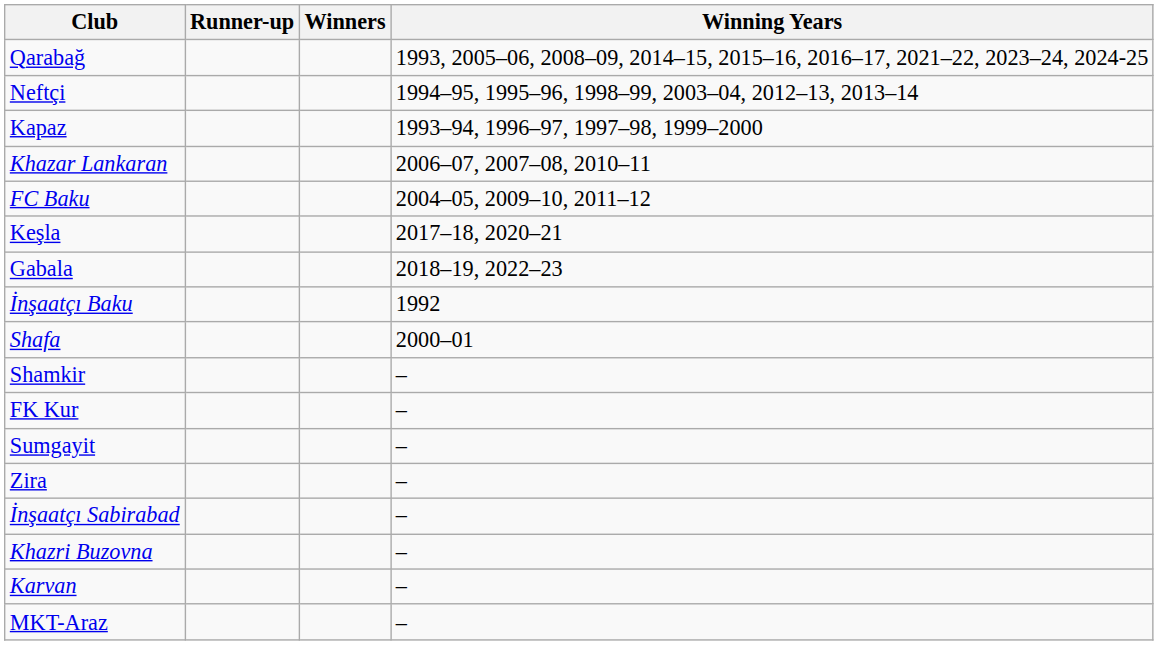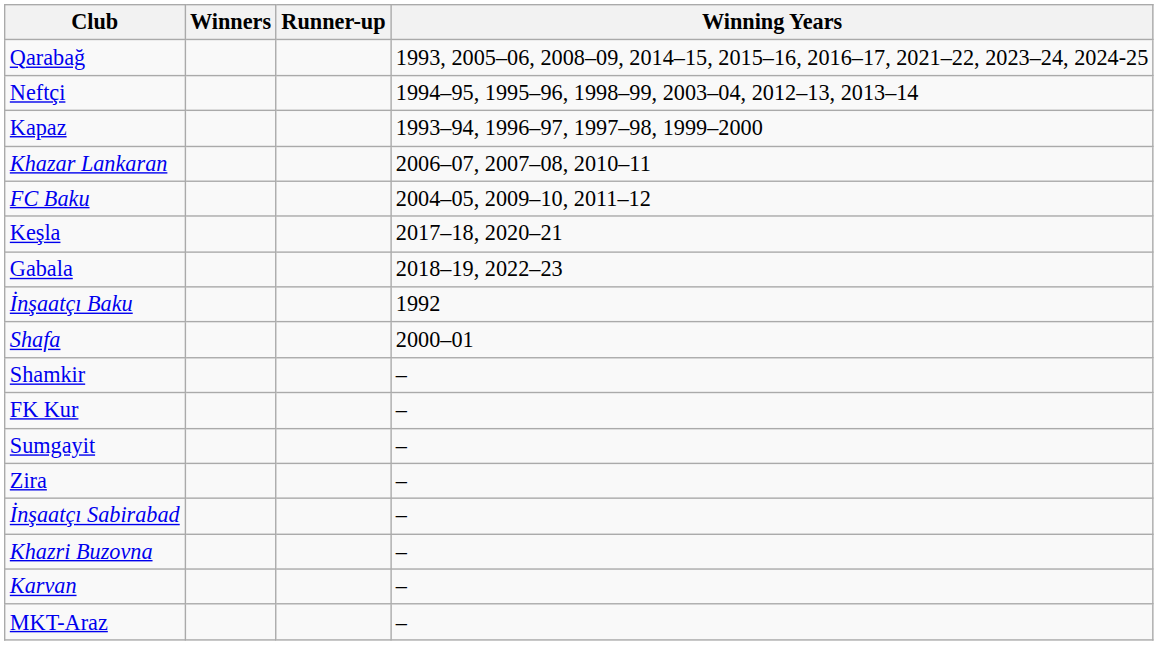columns swapped: Winners <-> Runner-up
